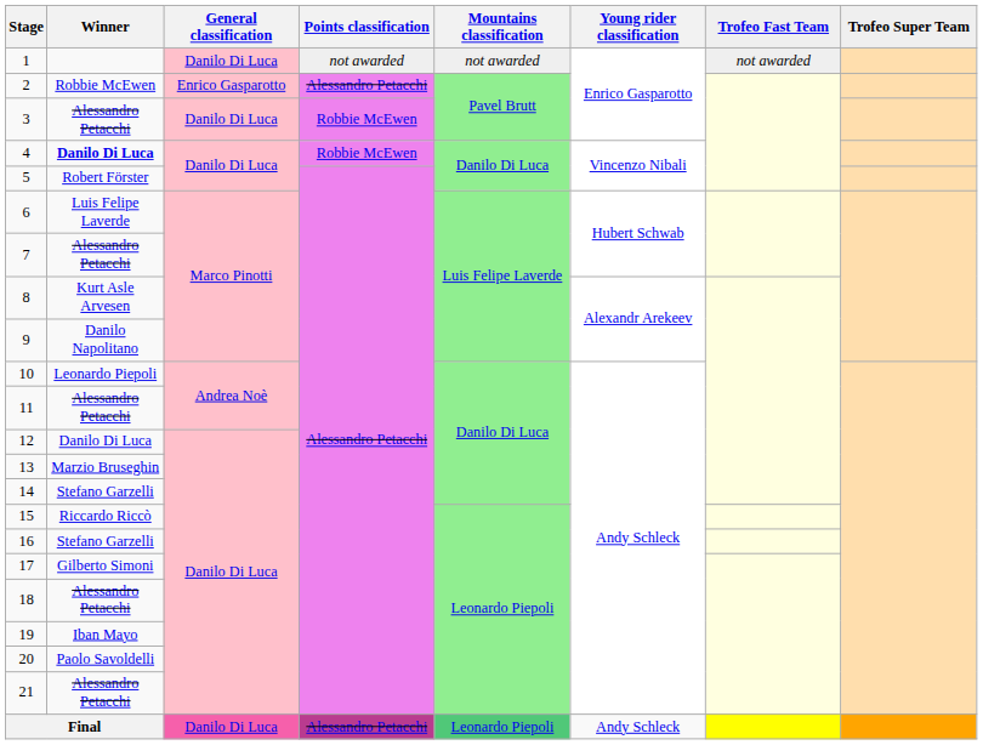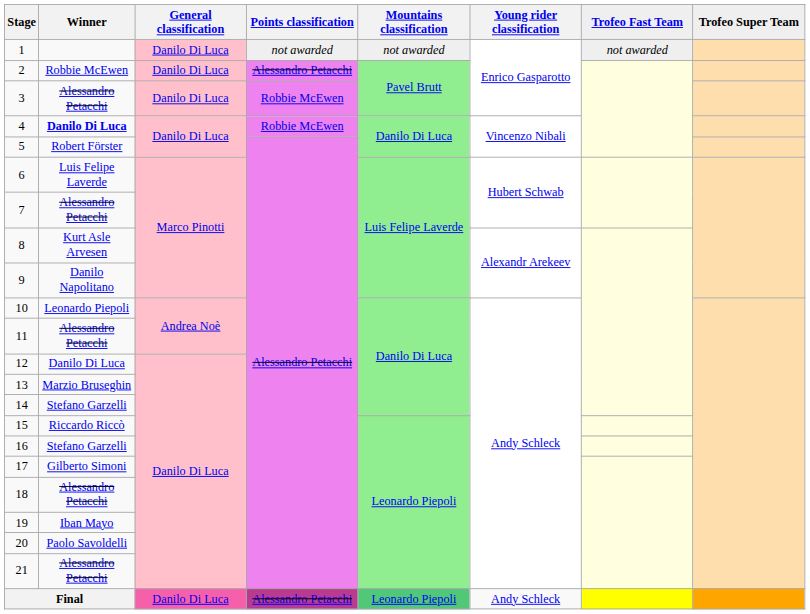2 | General classification: Enrico Gasparotto -> Danilo Di Luca
